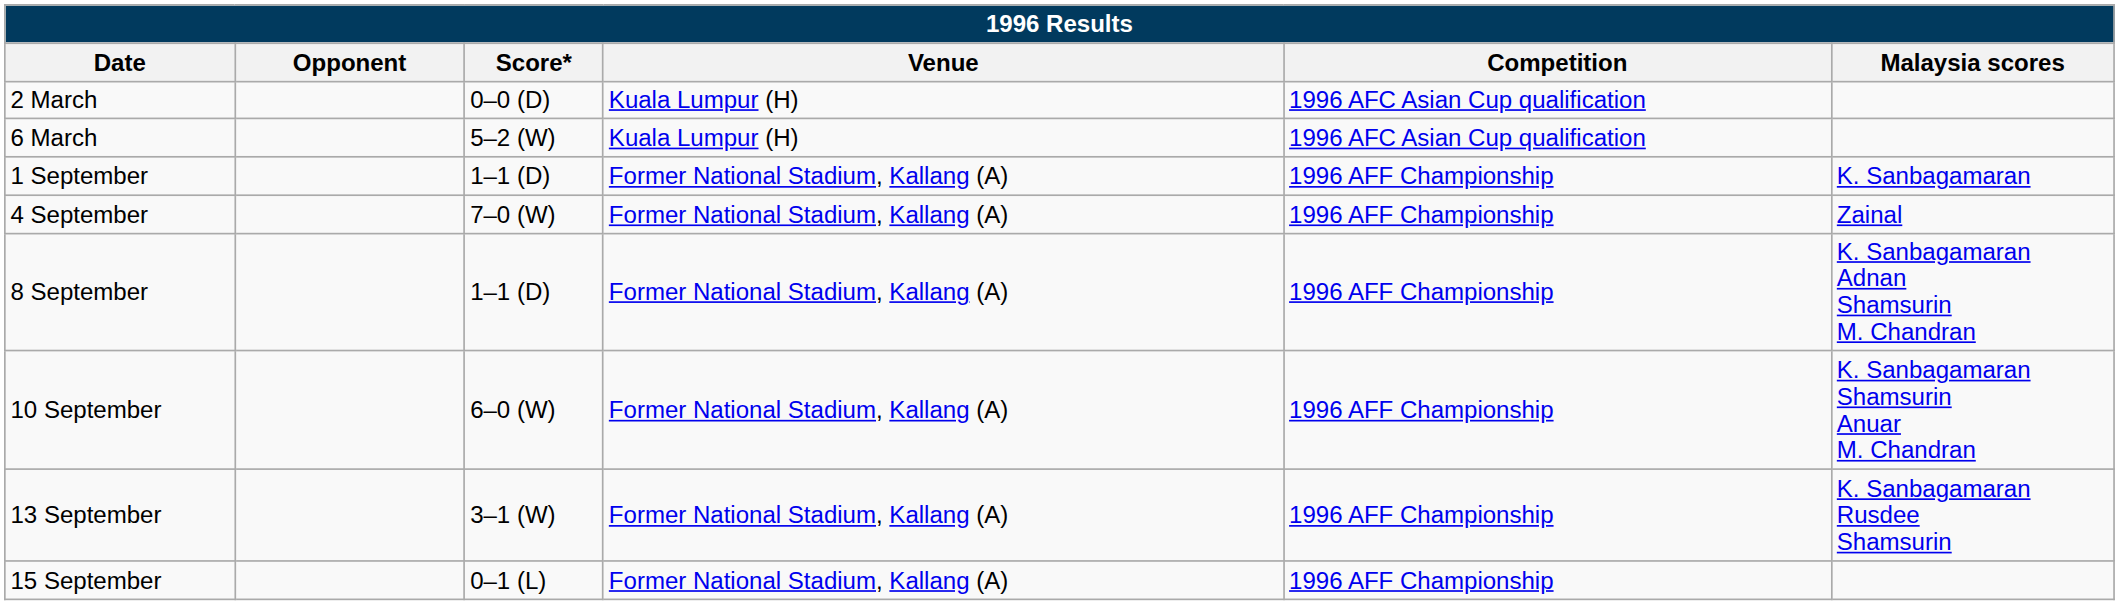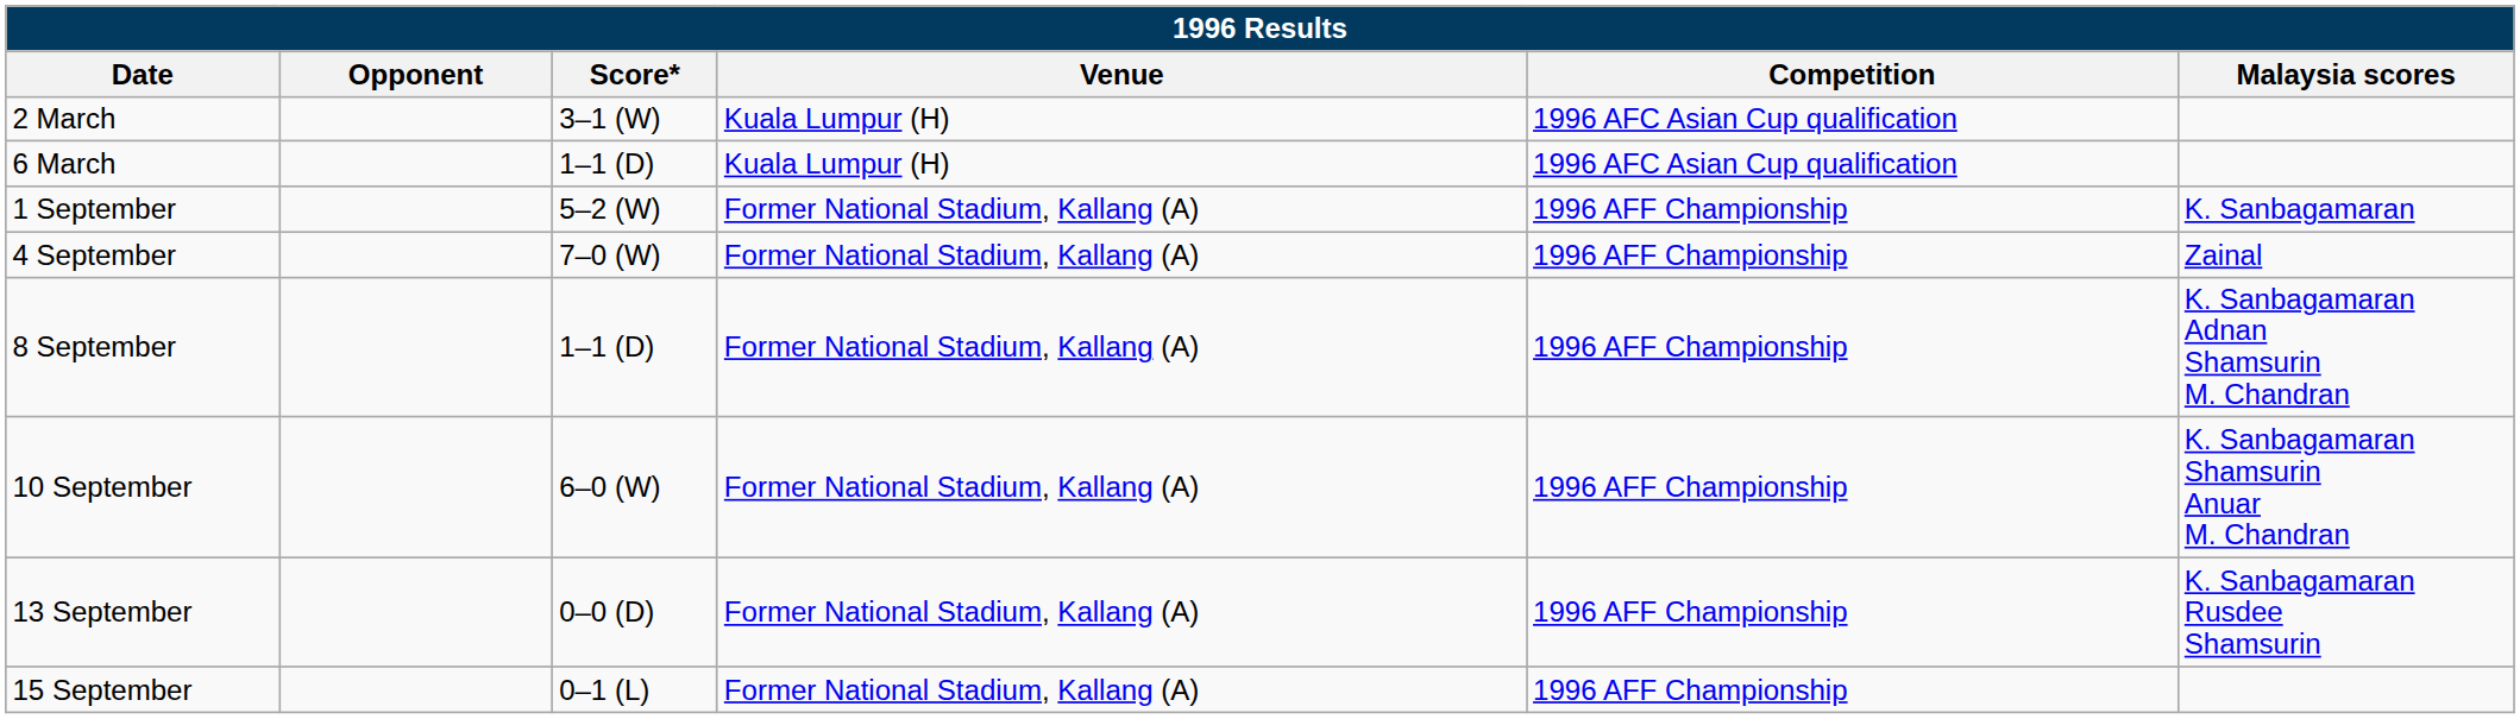2 March | Score*: 0–0 (D) -> 3–1 (W)
6 March | Score*: 5–2 (W) -> 1–1 (D)
1 September | Score*: 1–1 (D) -> 5–2 (W)
13 September | Score*: 3–1 (W) -> 0–0 (D)
